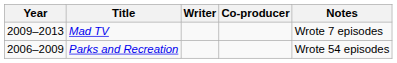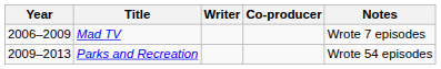Mad TV | Year: 2009–2013 -> 2006–2009
Parks and Recreation | Year: 2006–2009 -> 2009–2013
